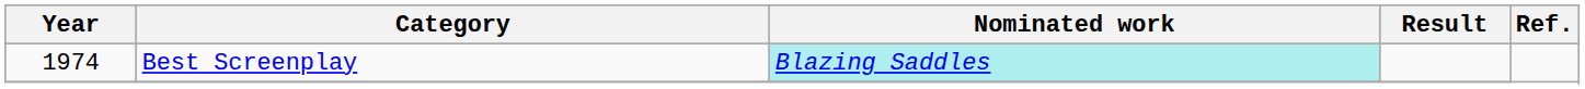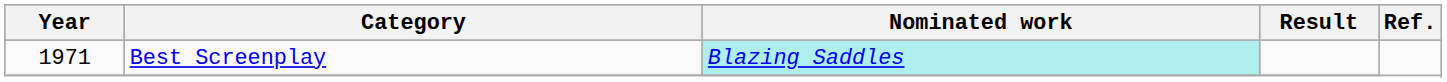Best Screenplay | Year: 1974 -> 1971
